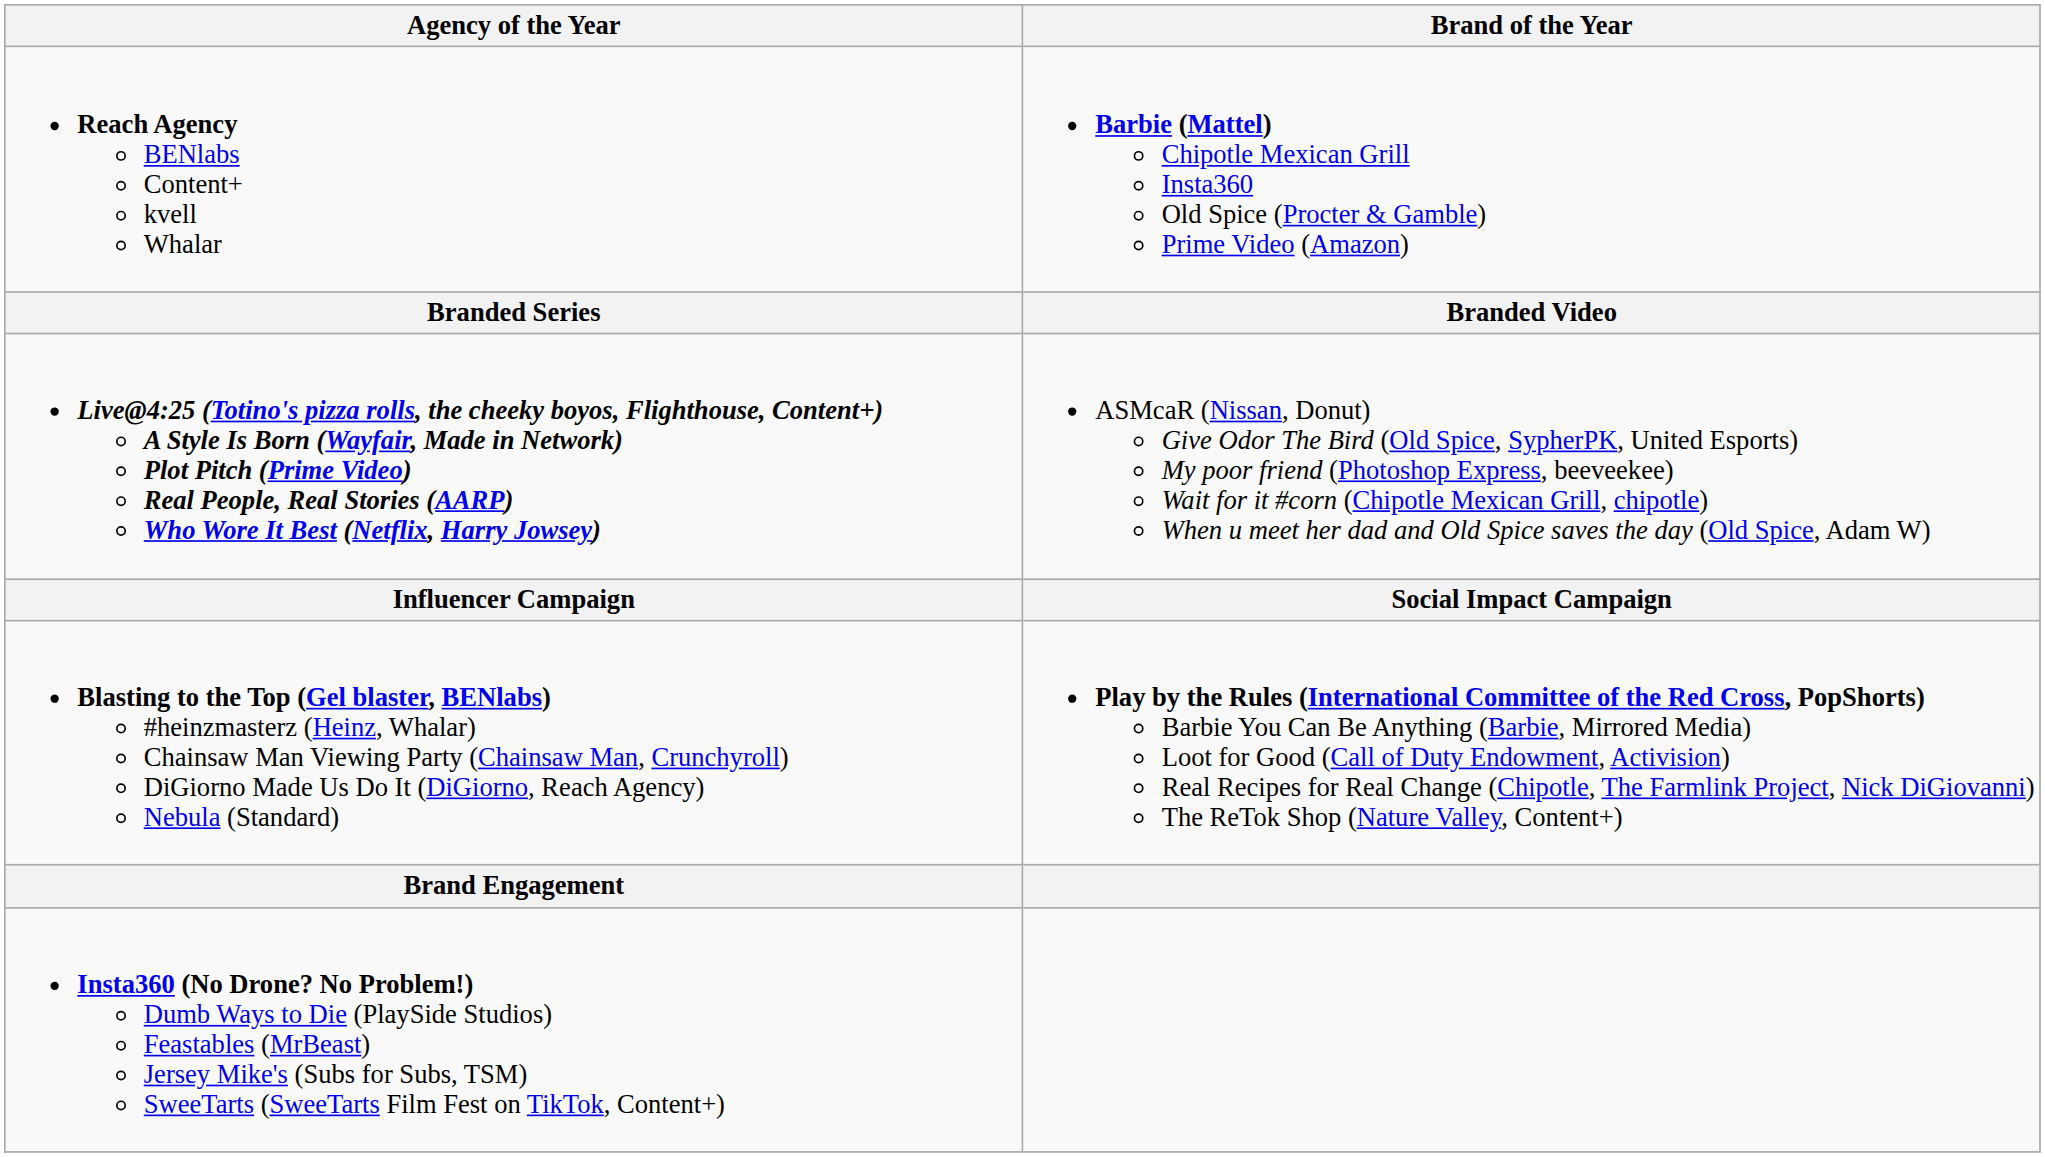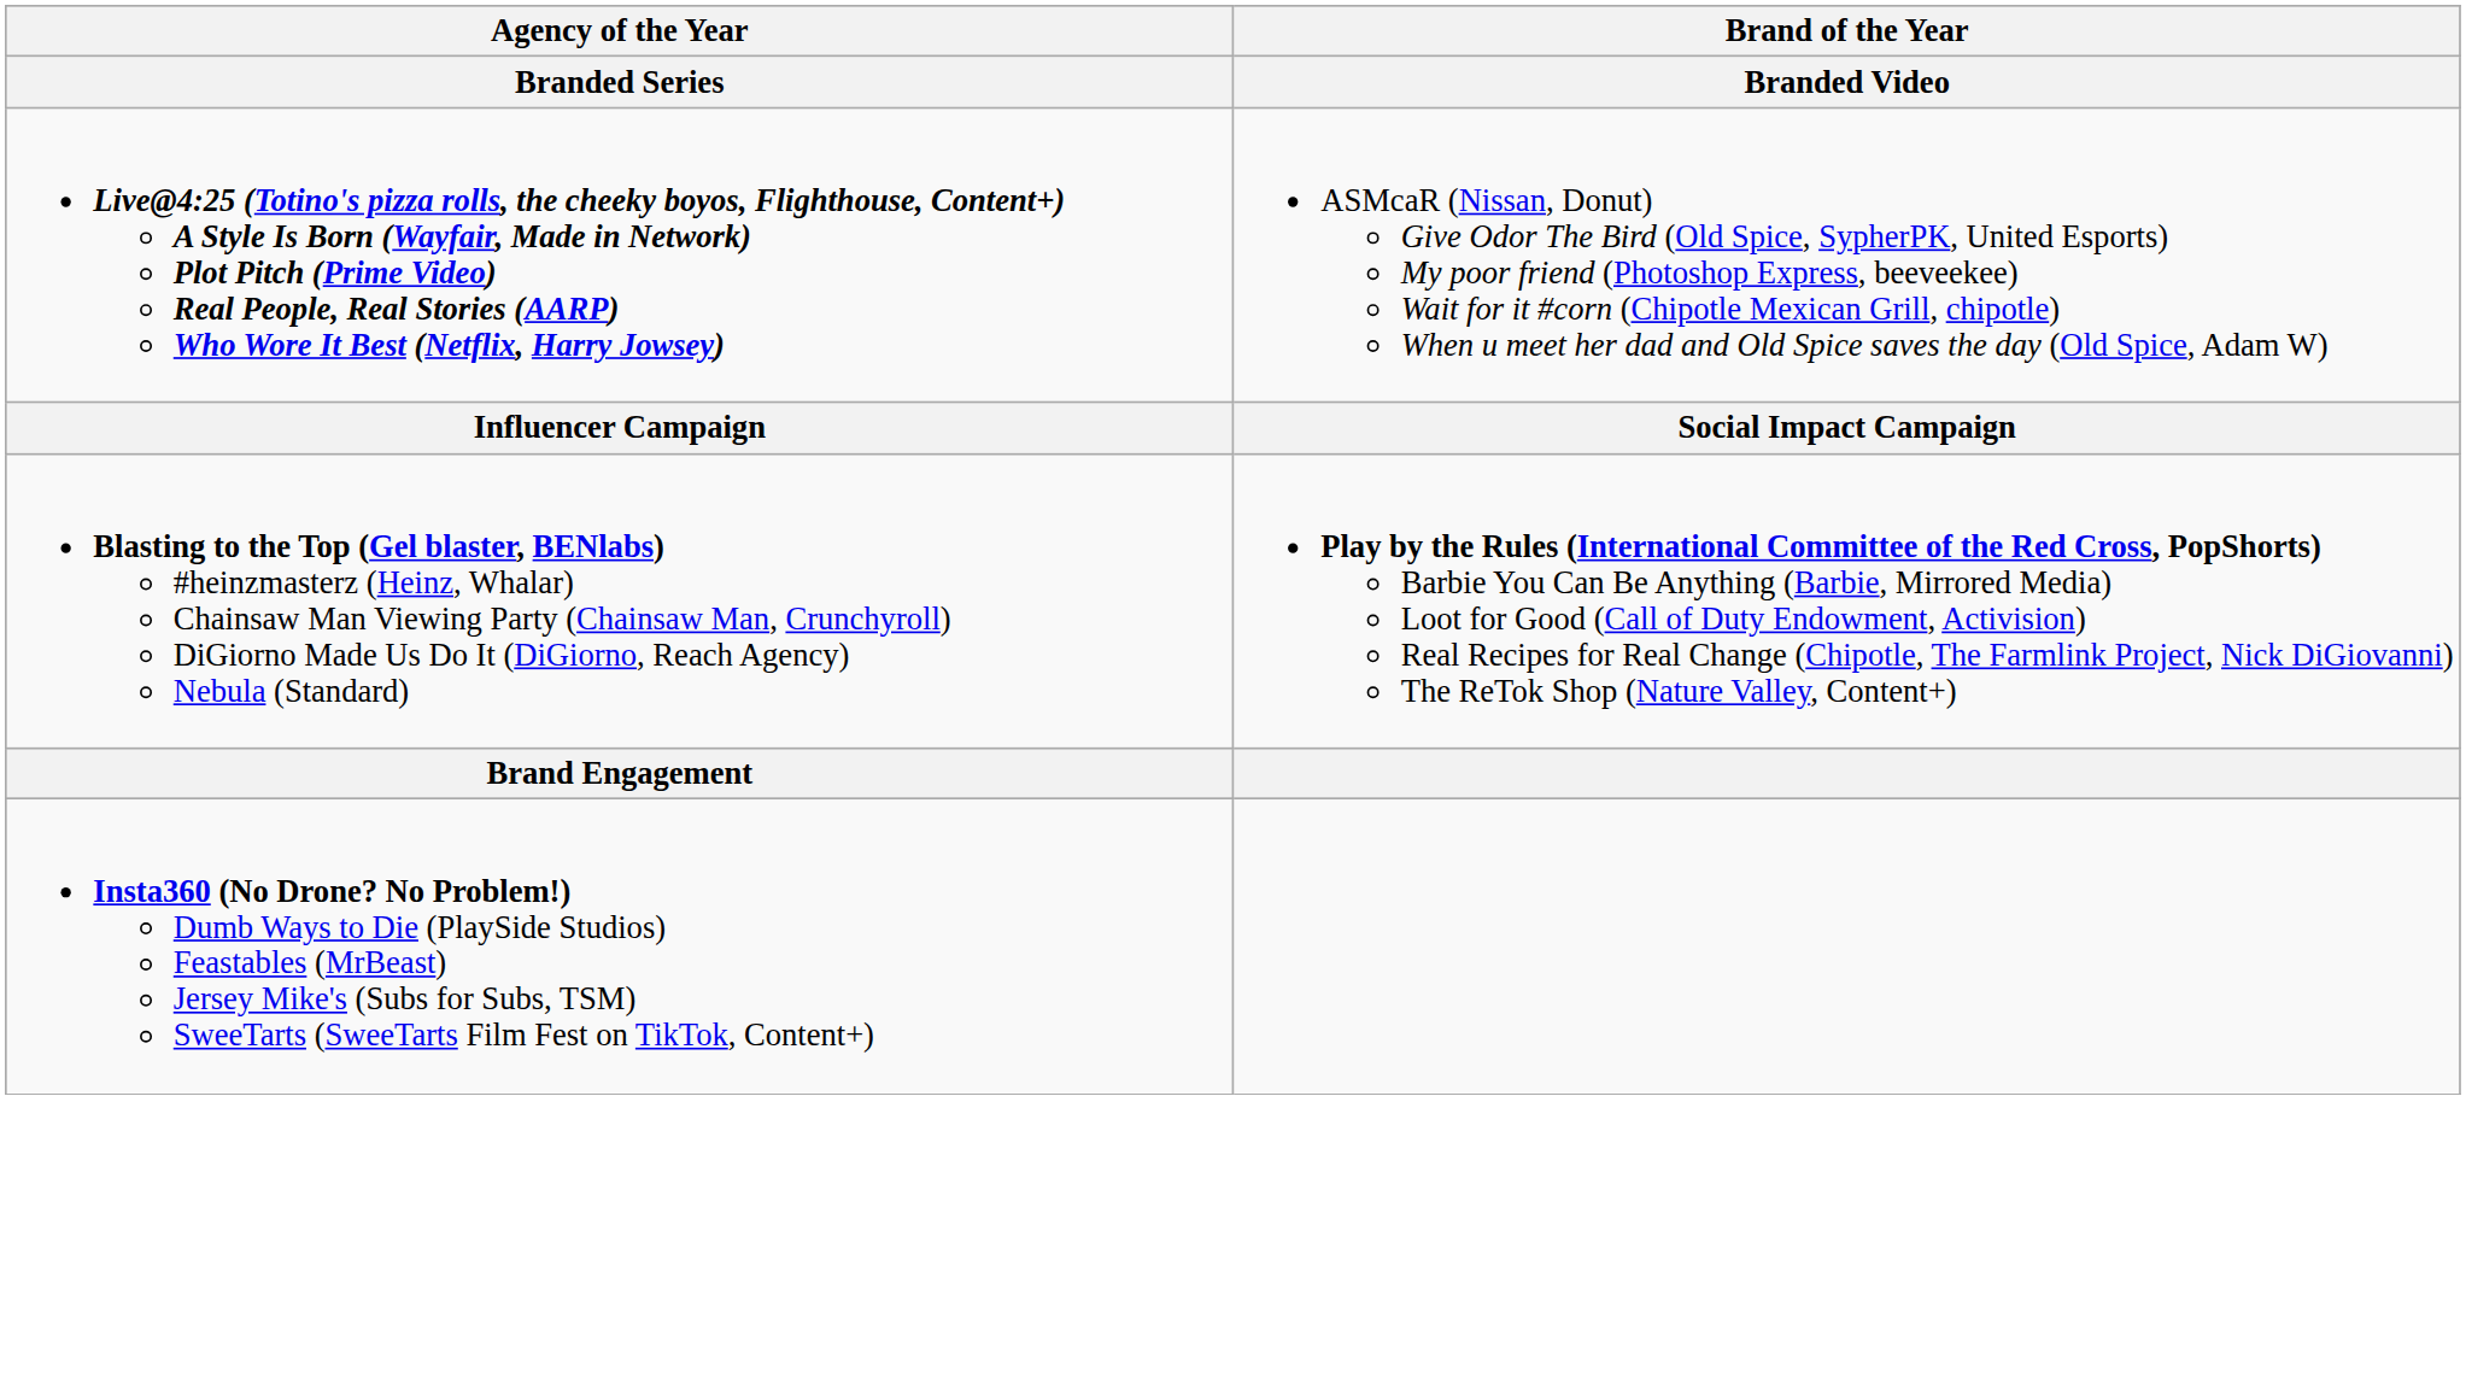- row: Reach Agency BENlabs Content+ kvell Whalar | Barbie (Mattel) Chipotle Mexican Grill Insta360 Old Spice (Procter & Gamble) Prime Video (Amazon)
